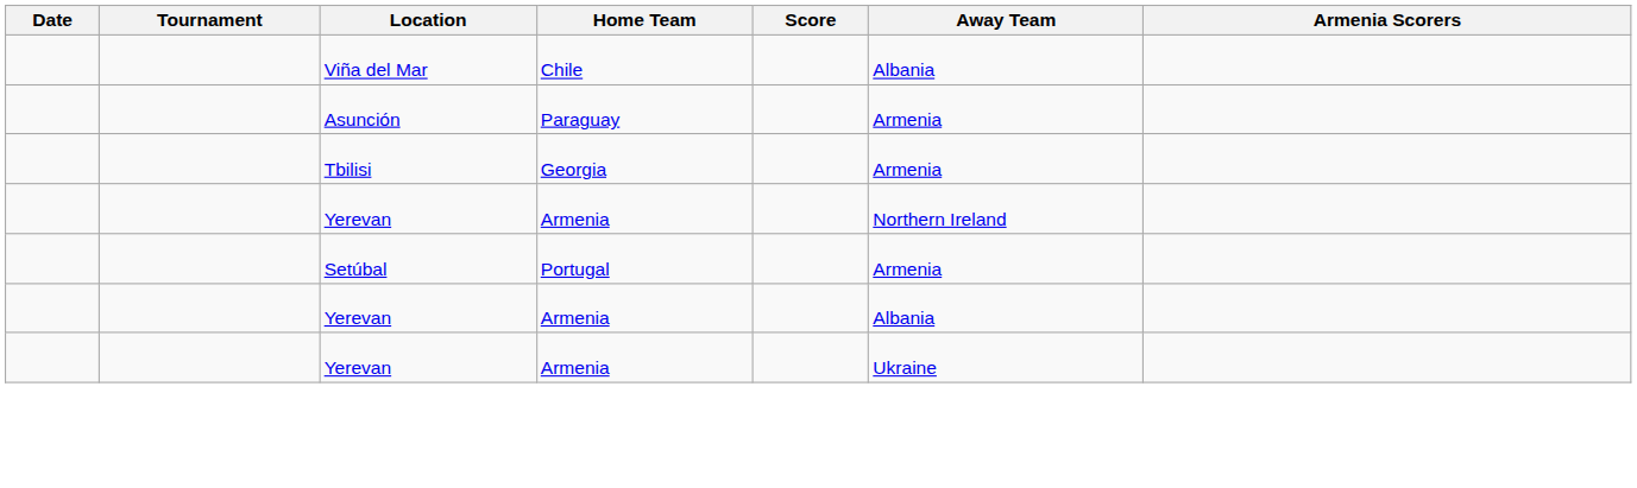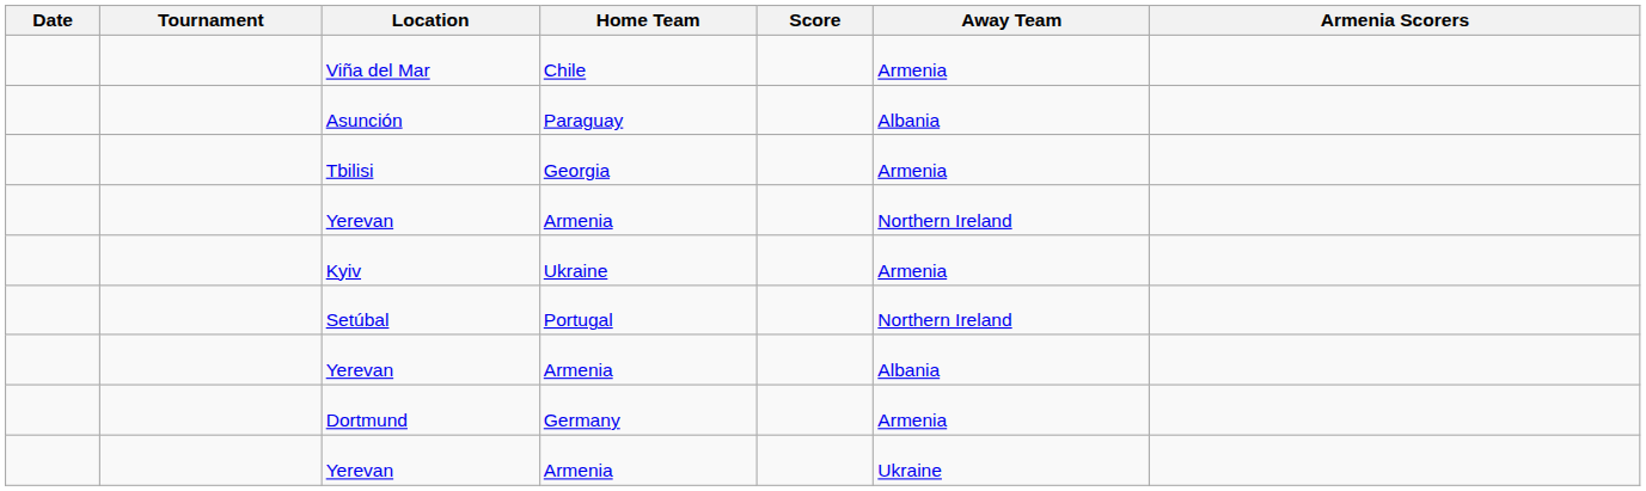Viña del Mar | Away Team: Albania -> Armenia
Asunción | Away Team: Armenia -> Albania
+ row: Kyiv | Ukraine | Armenia
Setúbal | Away Team: Armenia -> Northern Ireland
+ row: Dortmund | Germany | Armenia
